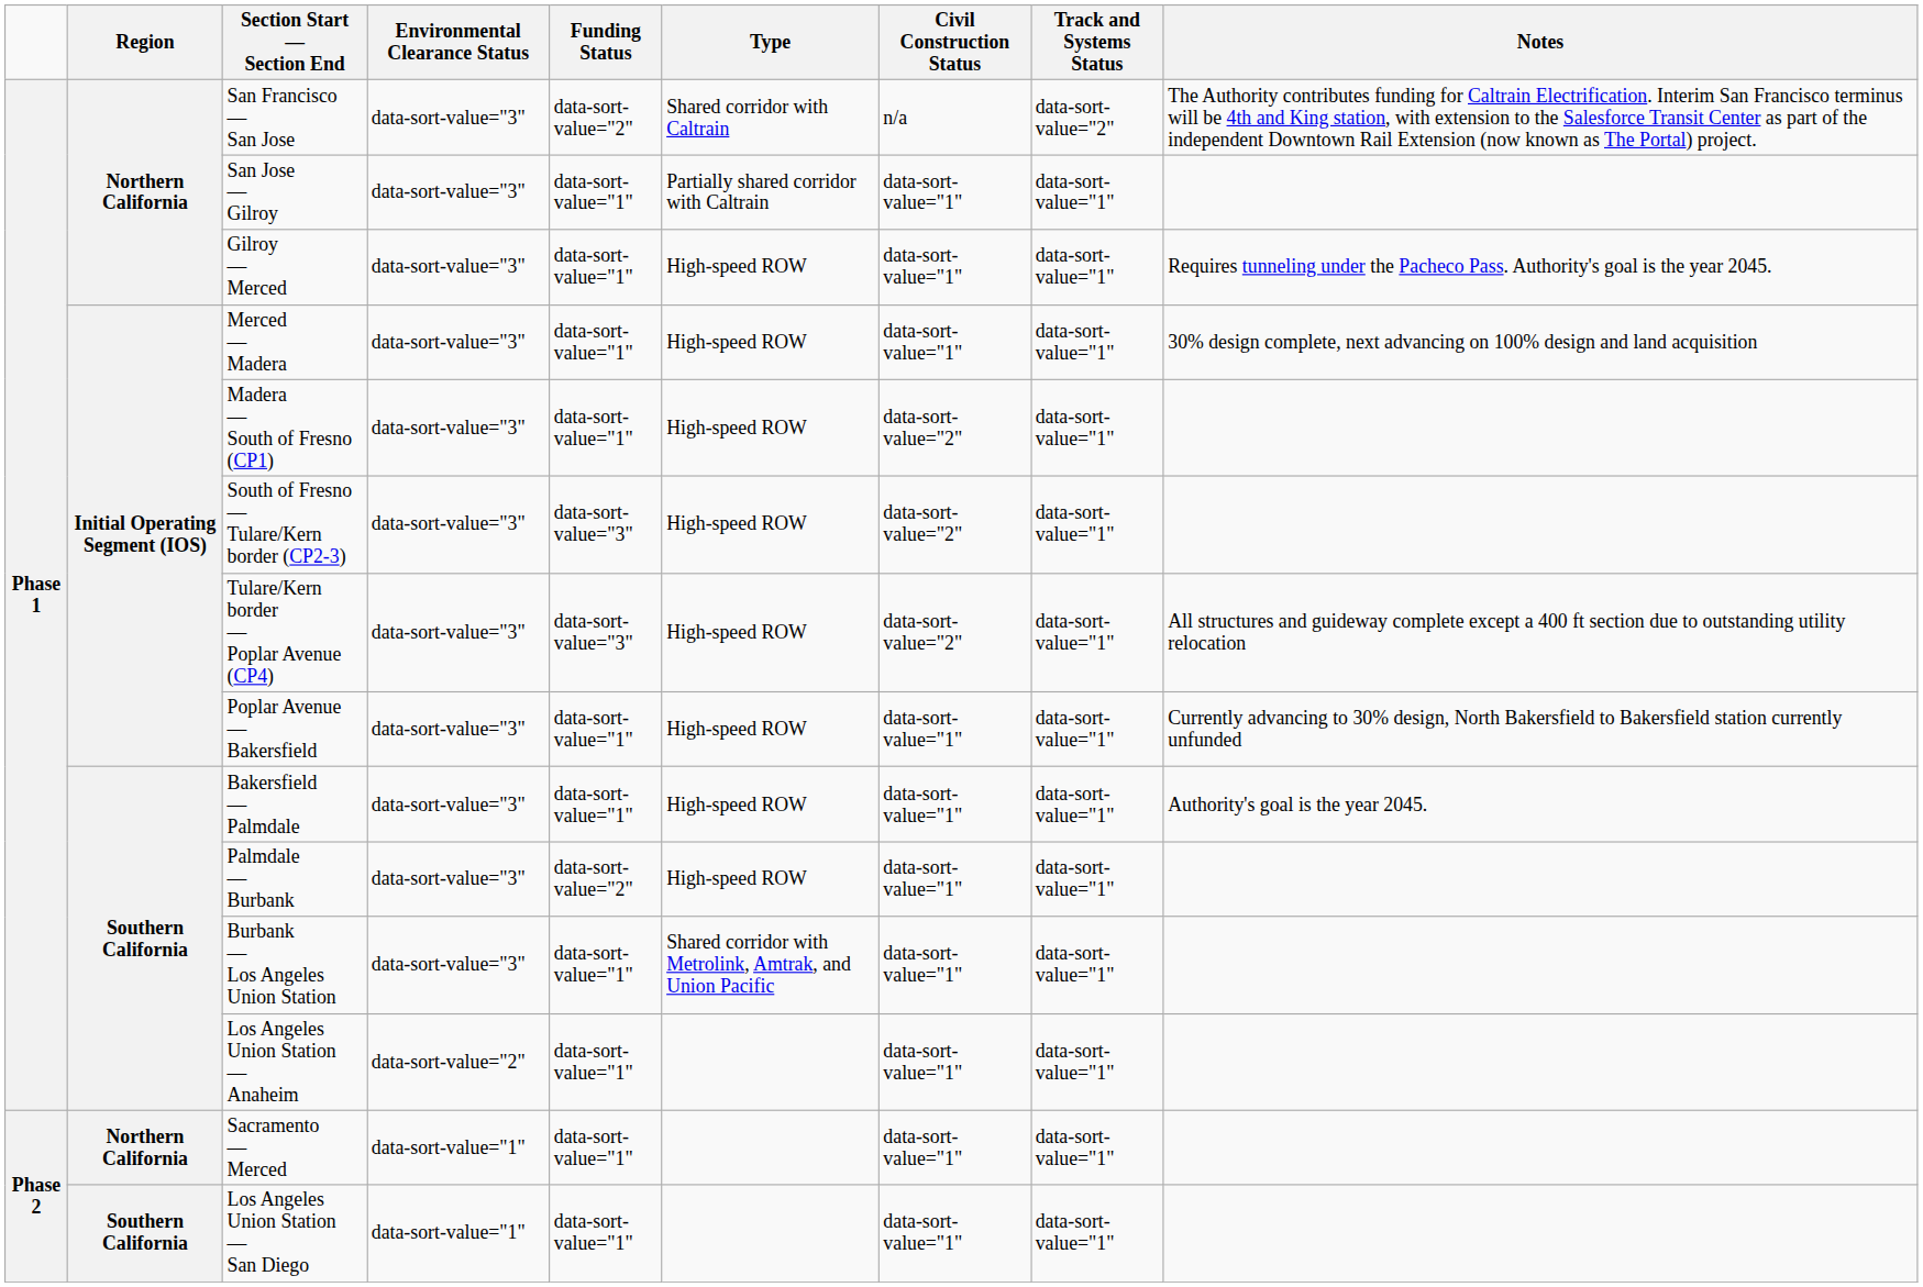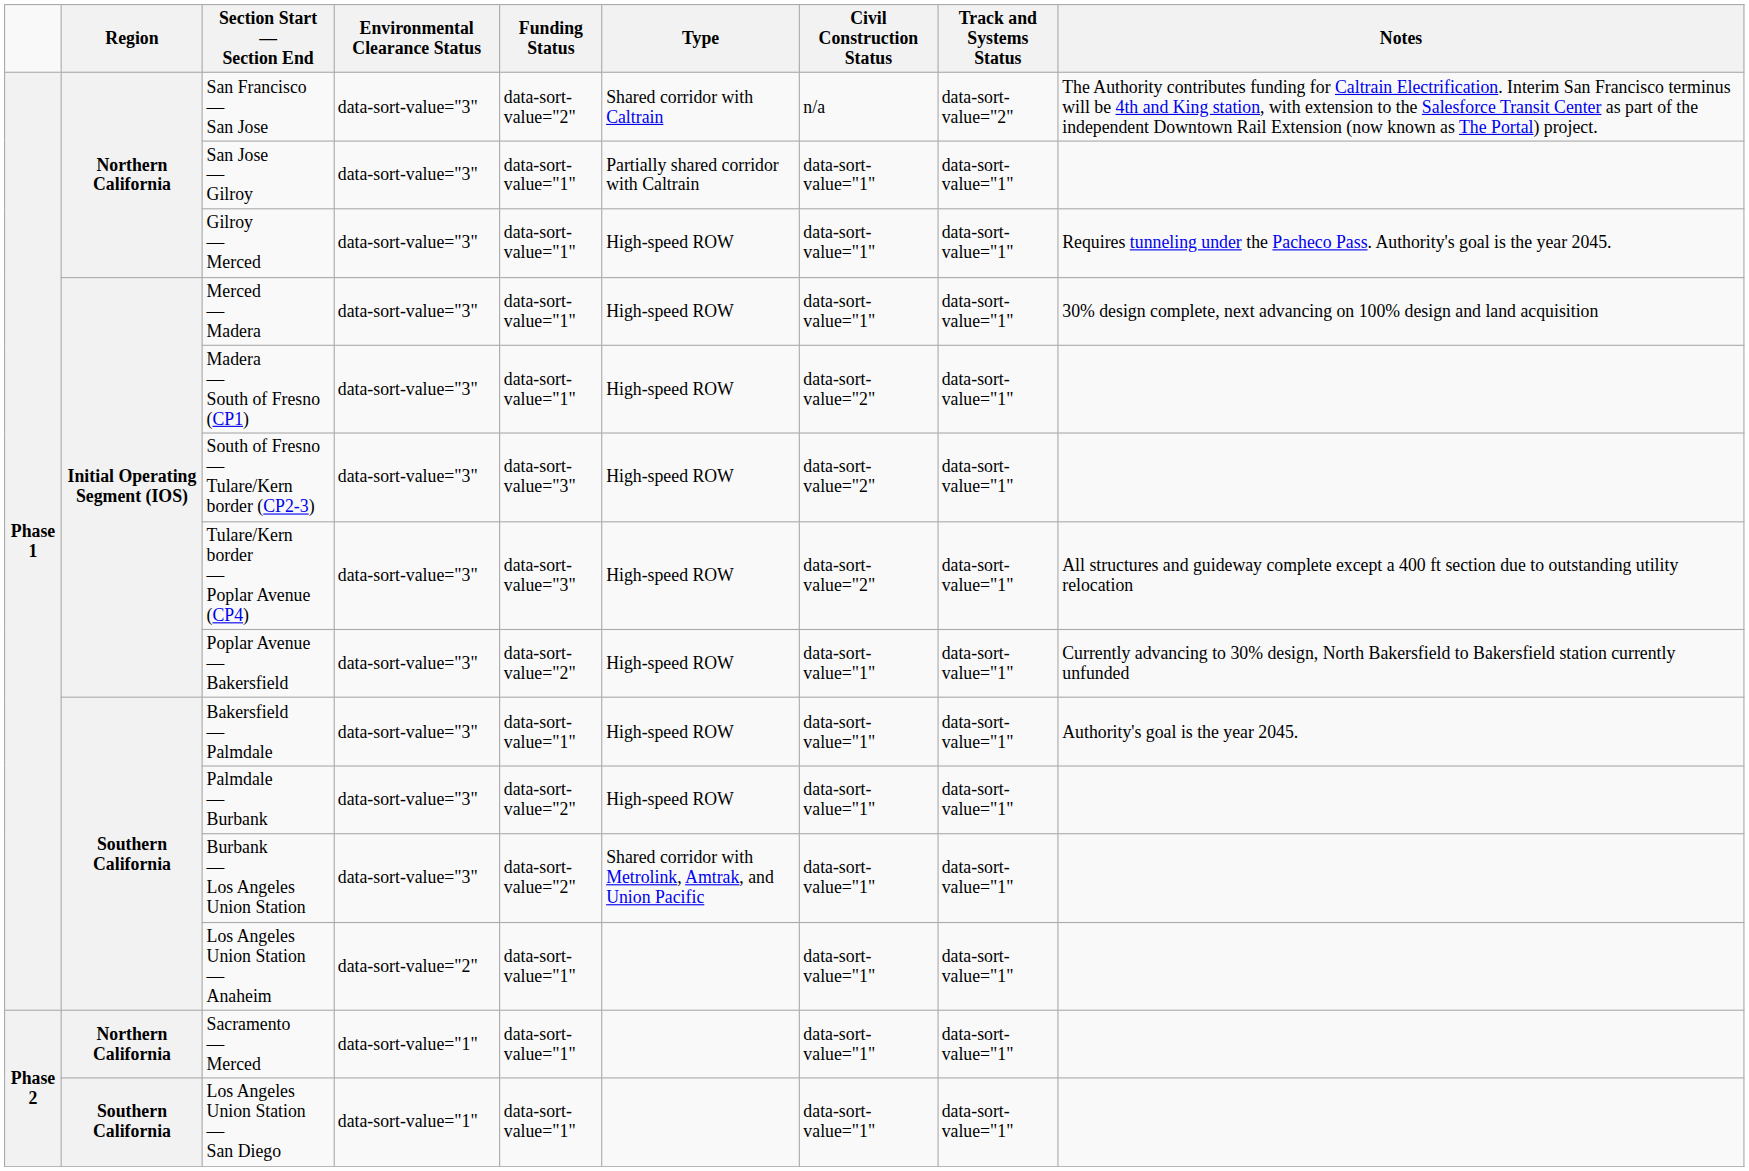Poplar Avenue — Bakersfield | Funding Status: data-sort-value="1" -> data-sort-value="2"
Burbank — Los Angeles Union Station | Funding Status: data-sort-value="1" -> data-sort-value="2"
